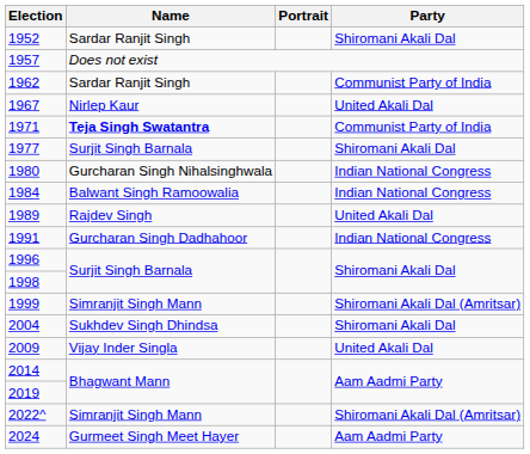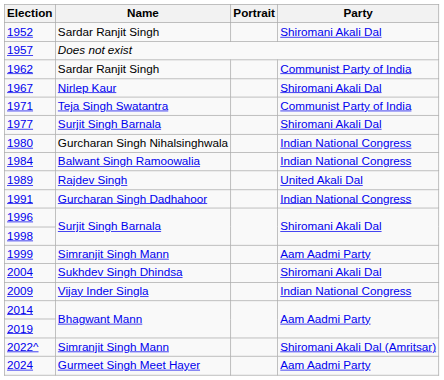1967 | column 4: United Akali Dal -> Shiromani Akali Dal
1971 | Name: bold -> normal
1999 | column 4: Shiromani Akali Dal (Amritsar) -> Aam Aadmi Party
2009 | column 4: United Akali Dal -> Indian National Congress
